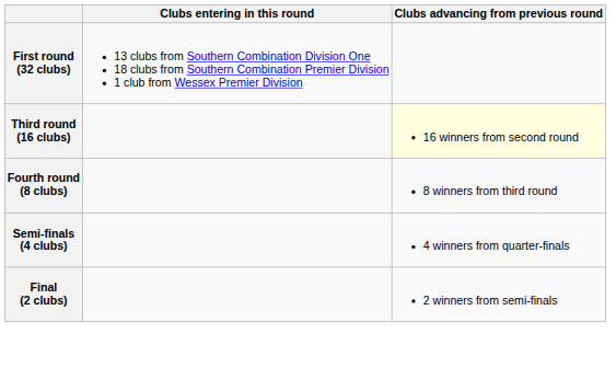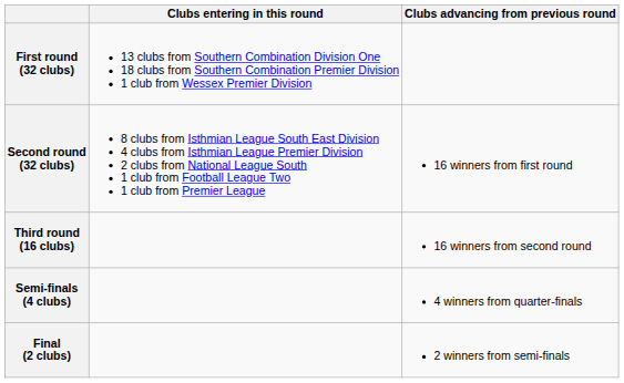+ row: Second round (32 clubs) | 8 clubs from Isthmian League South East Division 4 clubs from Isthmian League Premier Division 2 clubs from National League South 1 club from Football League Two 1 club from Premier League | 16 winners from first round
Third round (16 clubs) | Clubs advancing from previous round: lightyellow background -> no background
- row: Fourth round (8 clubs) | 8 winners from third round
